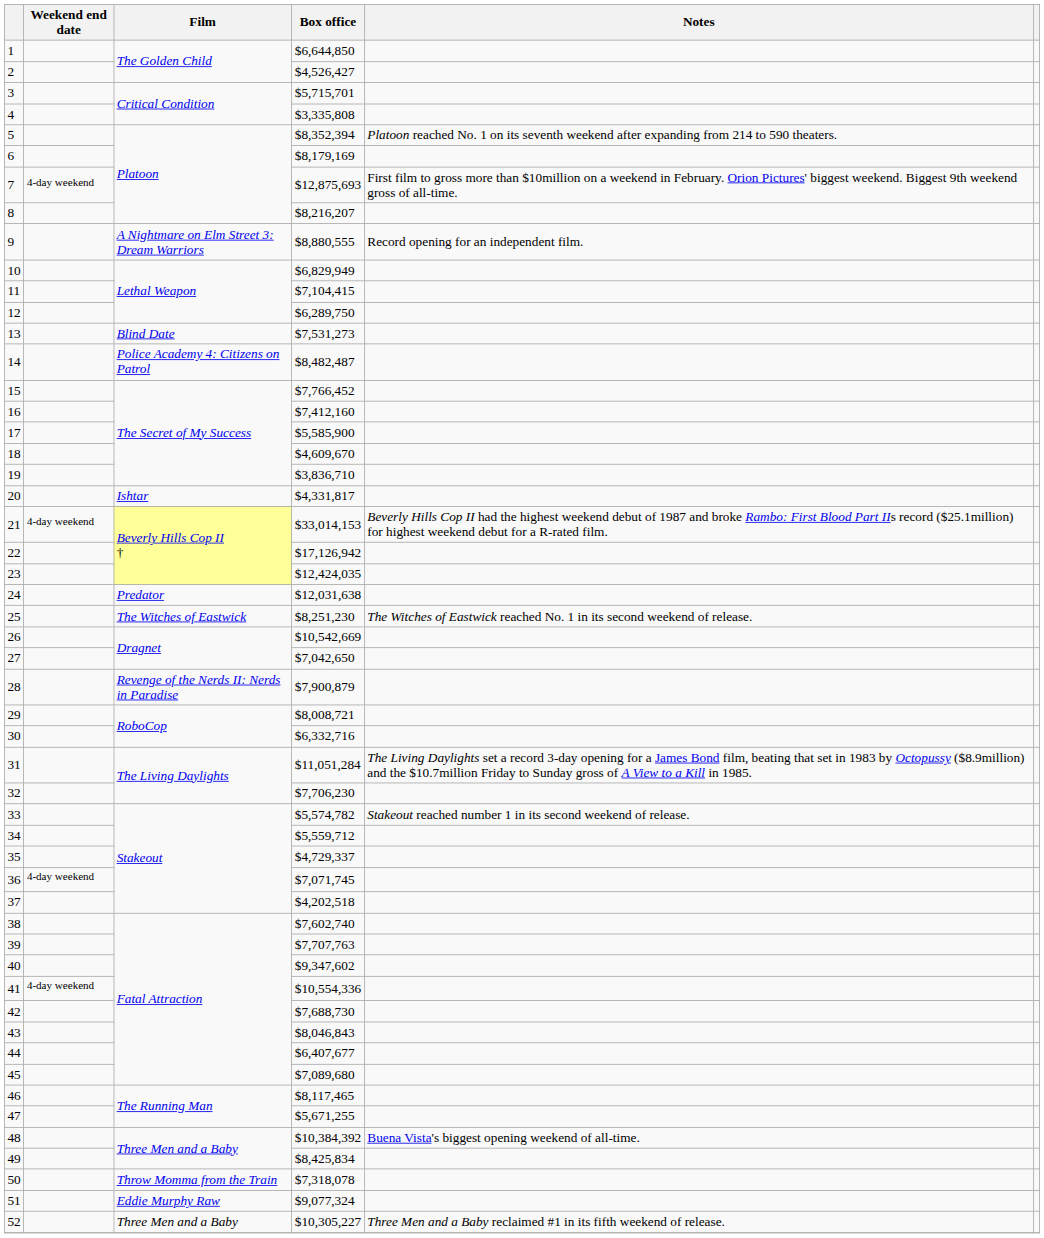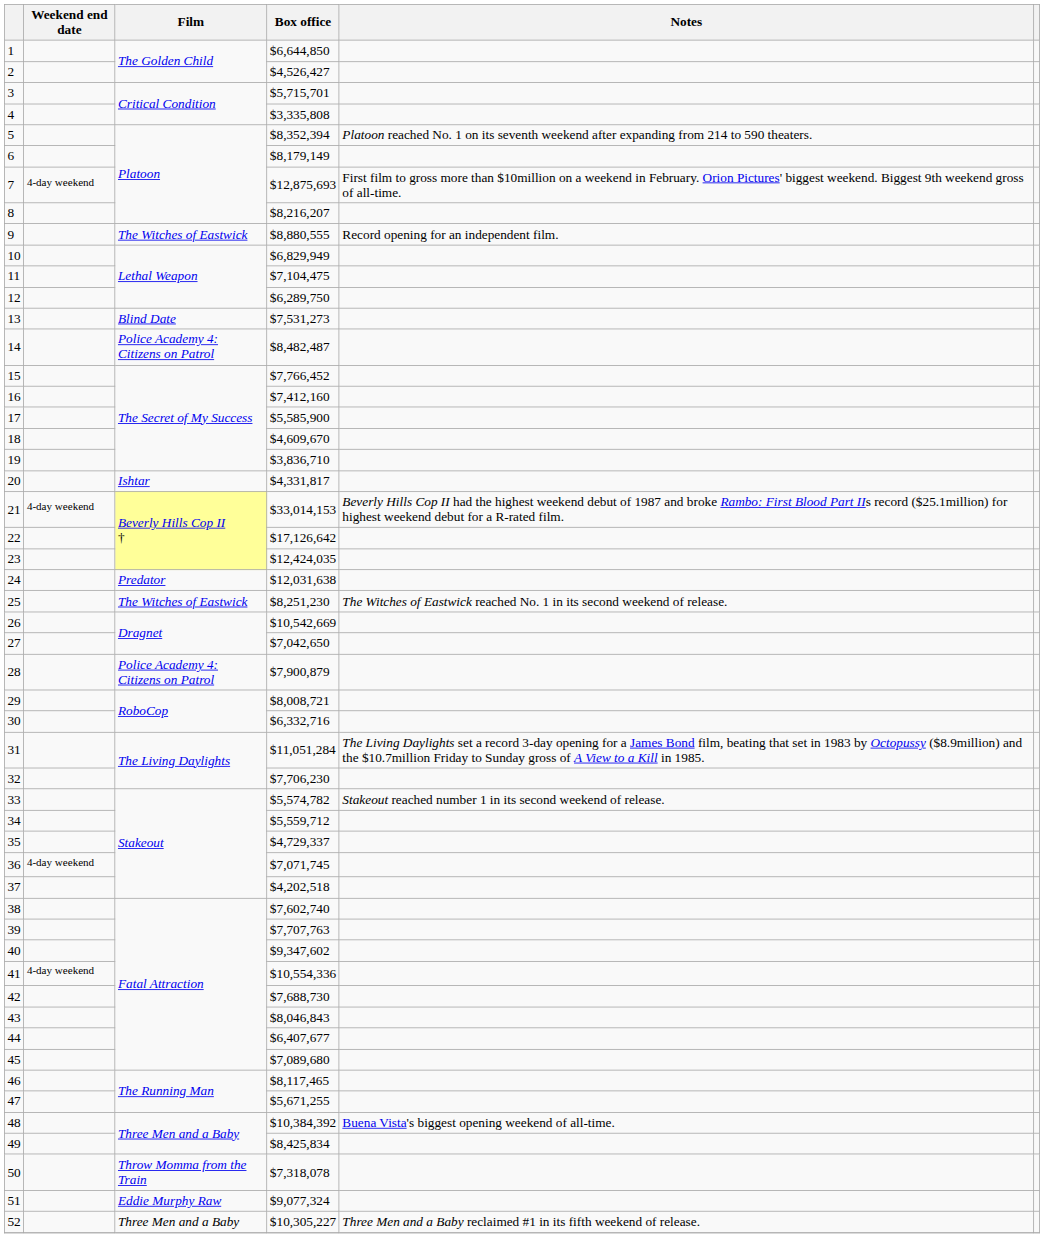6 | Box office: $8,179,169 -> $8,179,149
9 | Film: A Nightmare on Elm Street 3: Dream Warriors -> The Witches of Eastwick
11 | Box office: $7,104,415 -> $7,104,475
22 | Box office: $17,126,942 -> $17,126,642
28 | Film: Revenge of the Nerds II: Nerds in Paradise -> Police Academy 4: Citizens on Patrol
